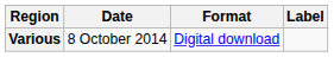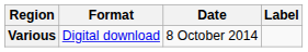columns swapped: Date <-> Format
